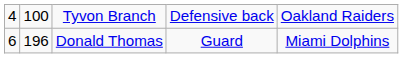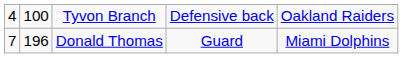Donald Thomas | column 1: 6 -> 7
